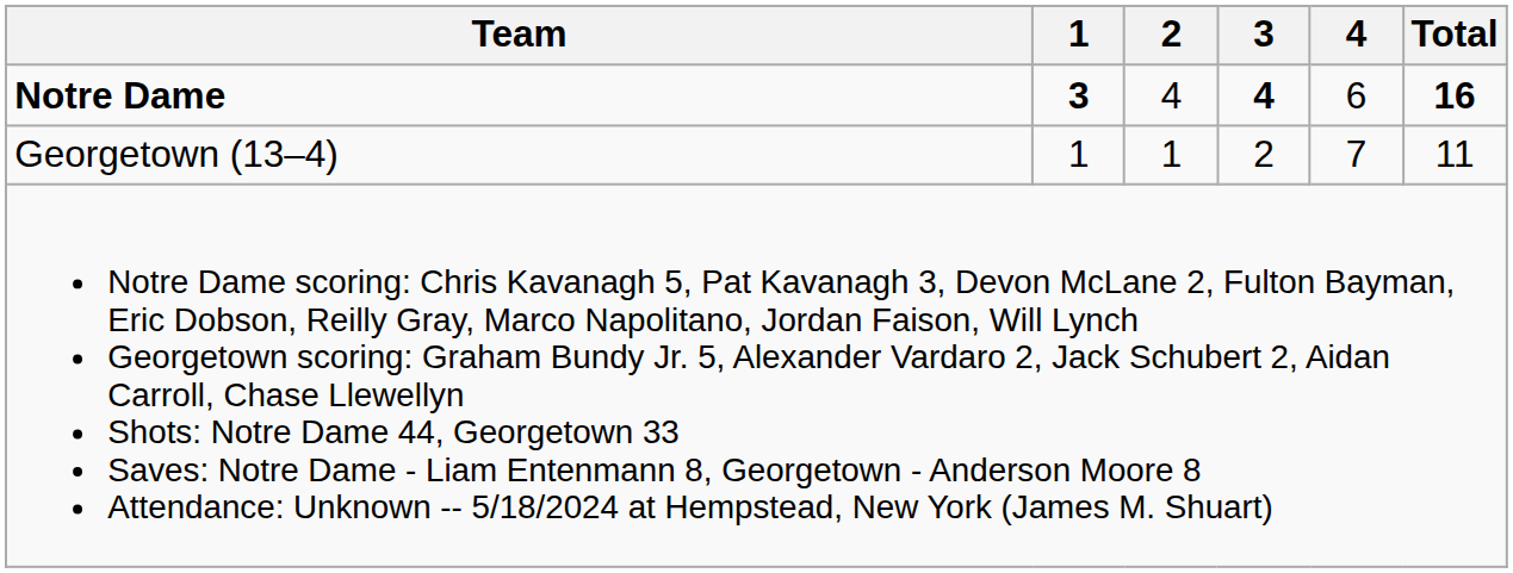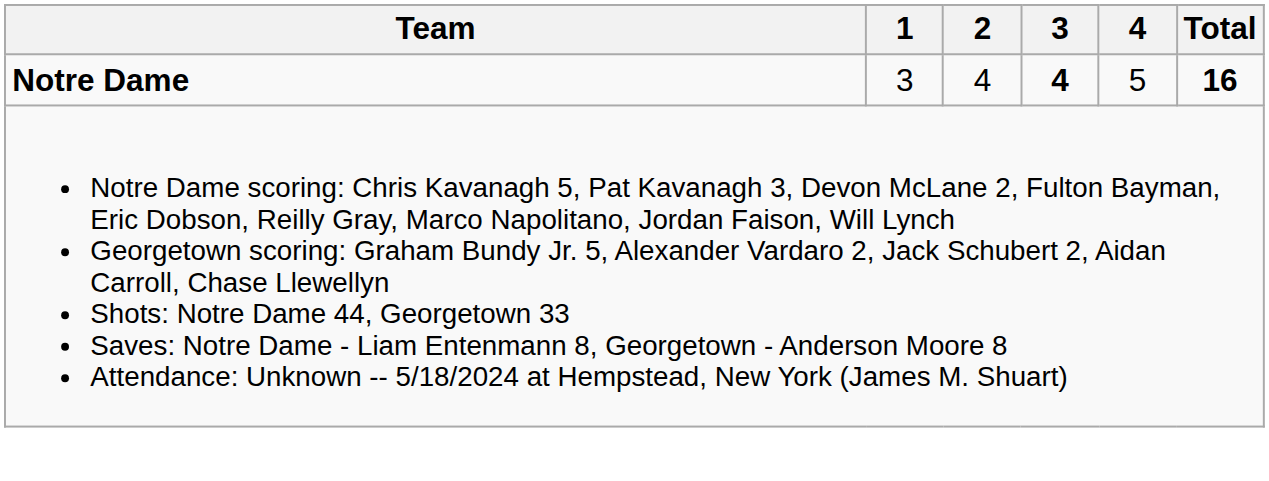Notre Dame | 1: bold -> normal
Notre Dame | 4: 6 -> 5
- row: Georgetown (13–4) | 1 | 1 | 2 | 7 | 11
